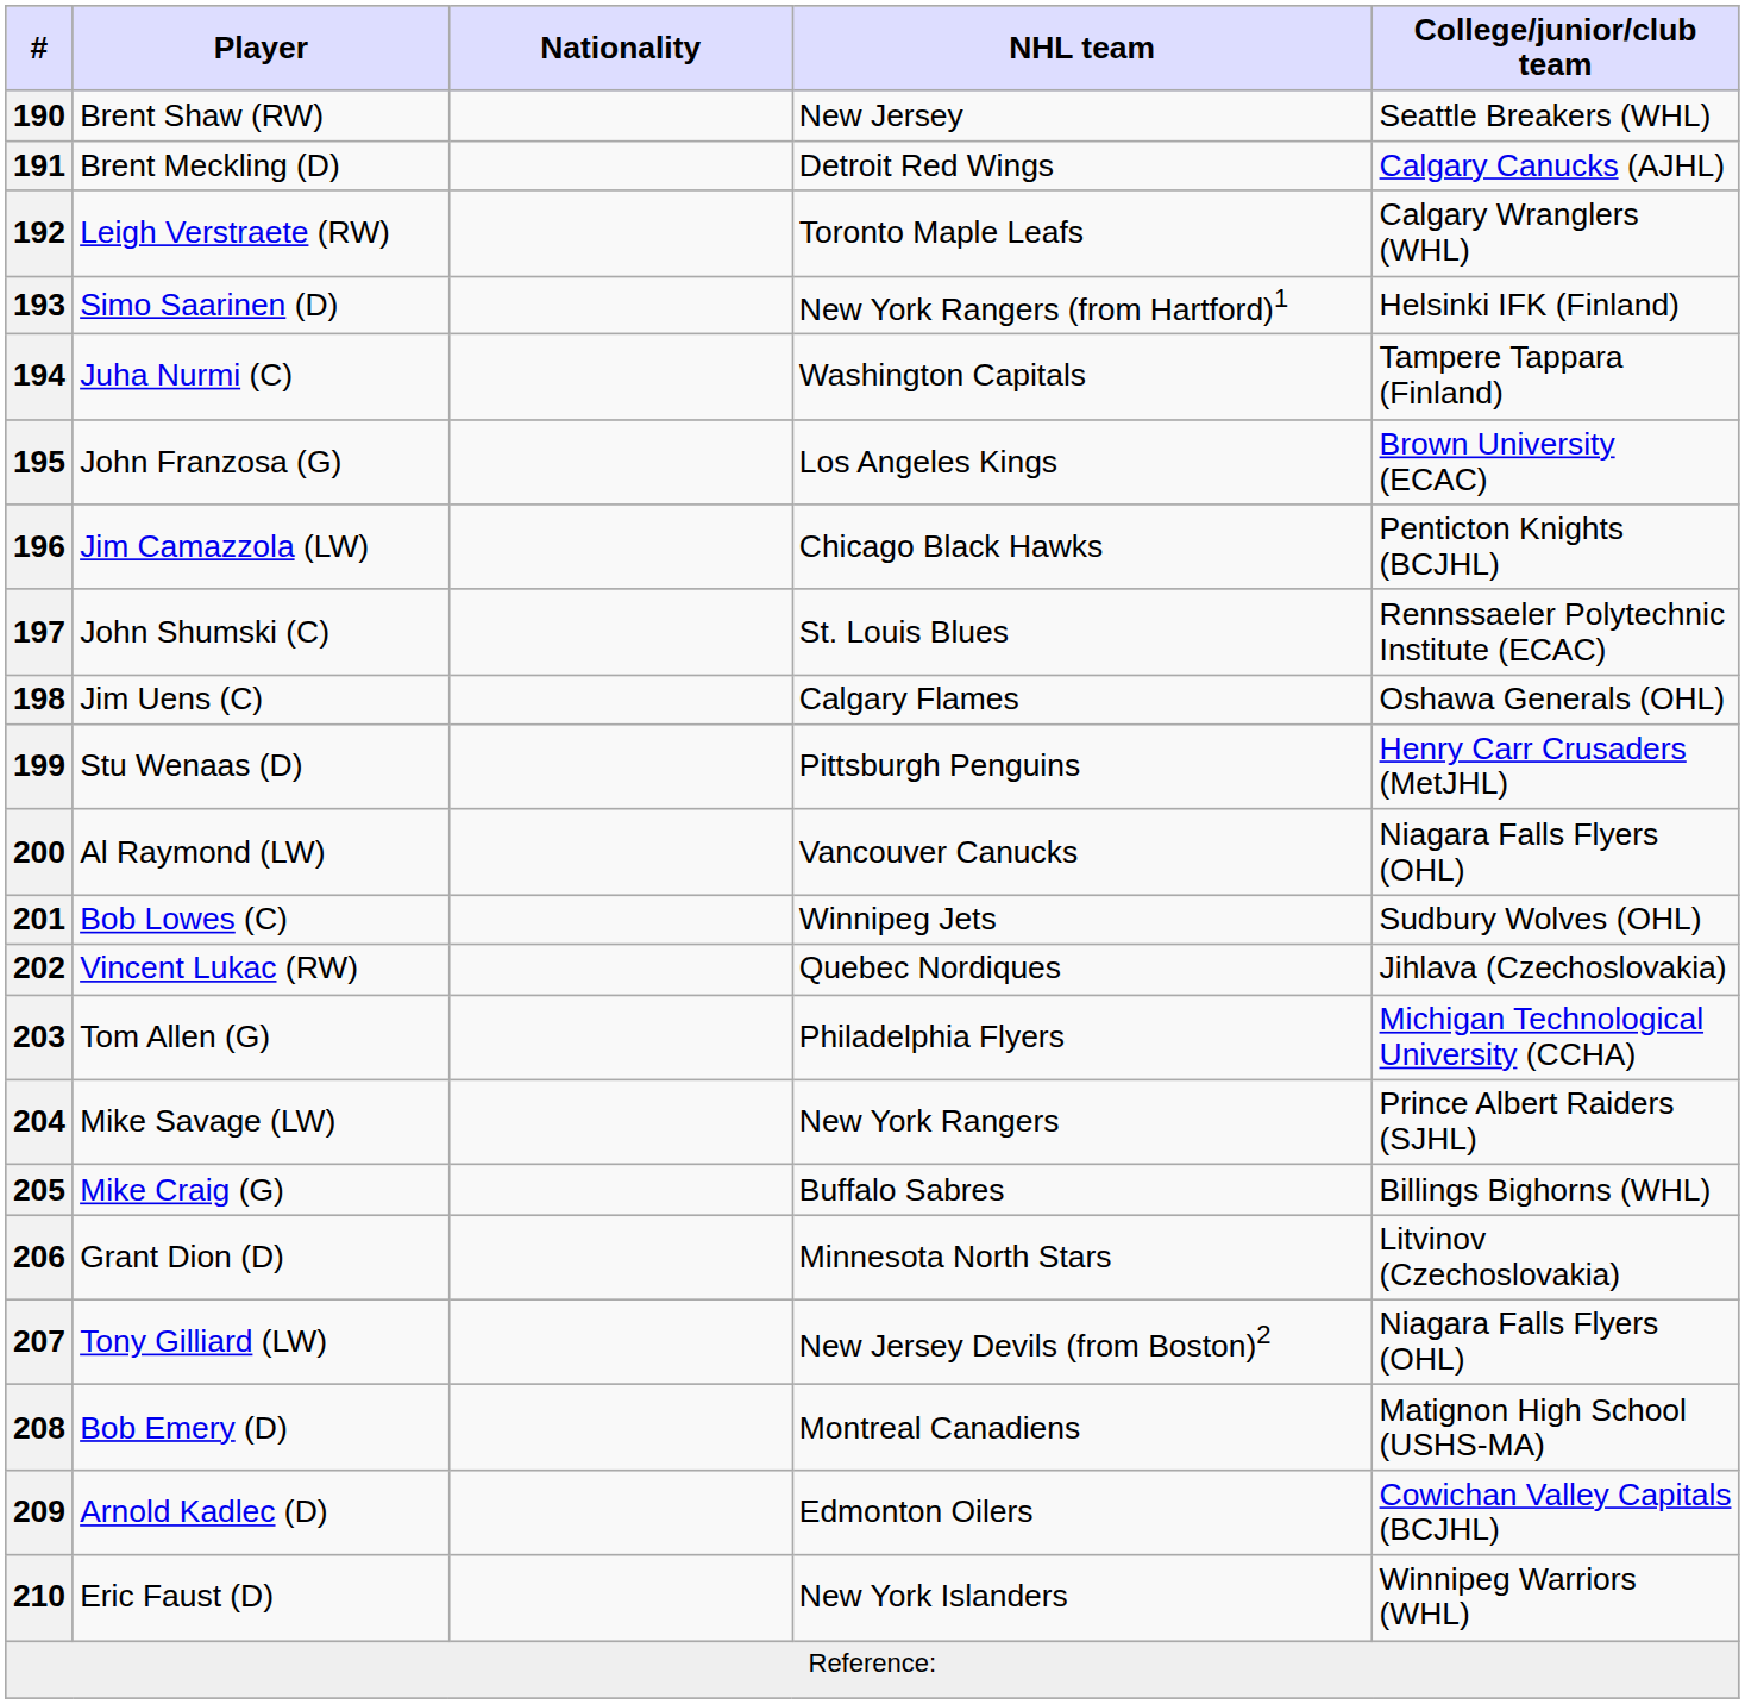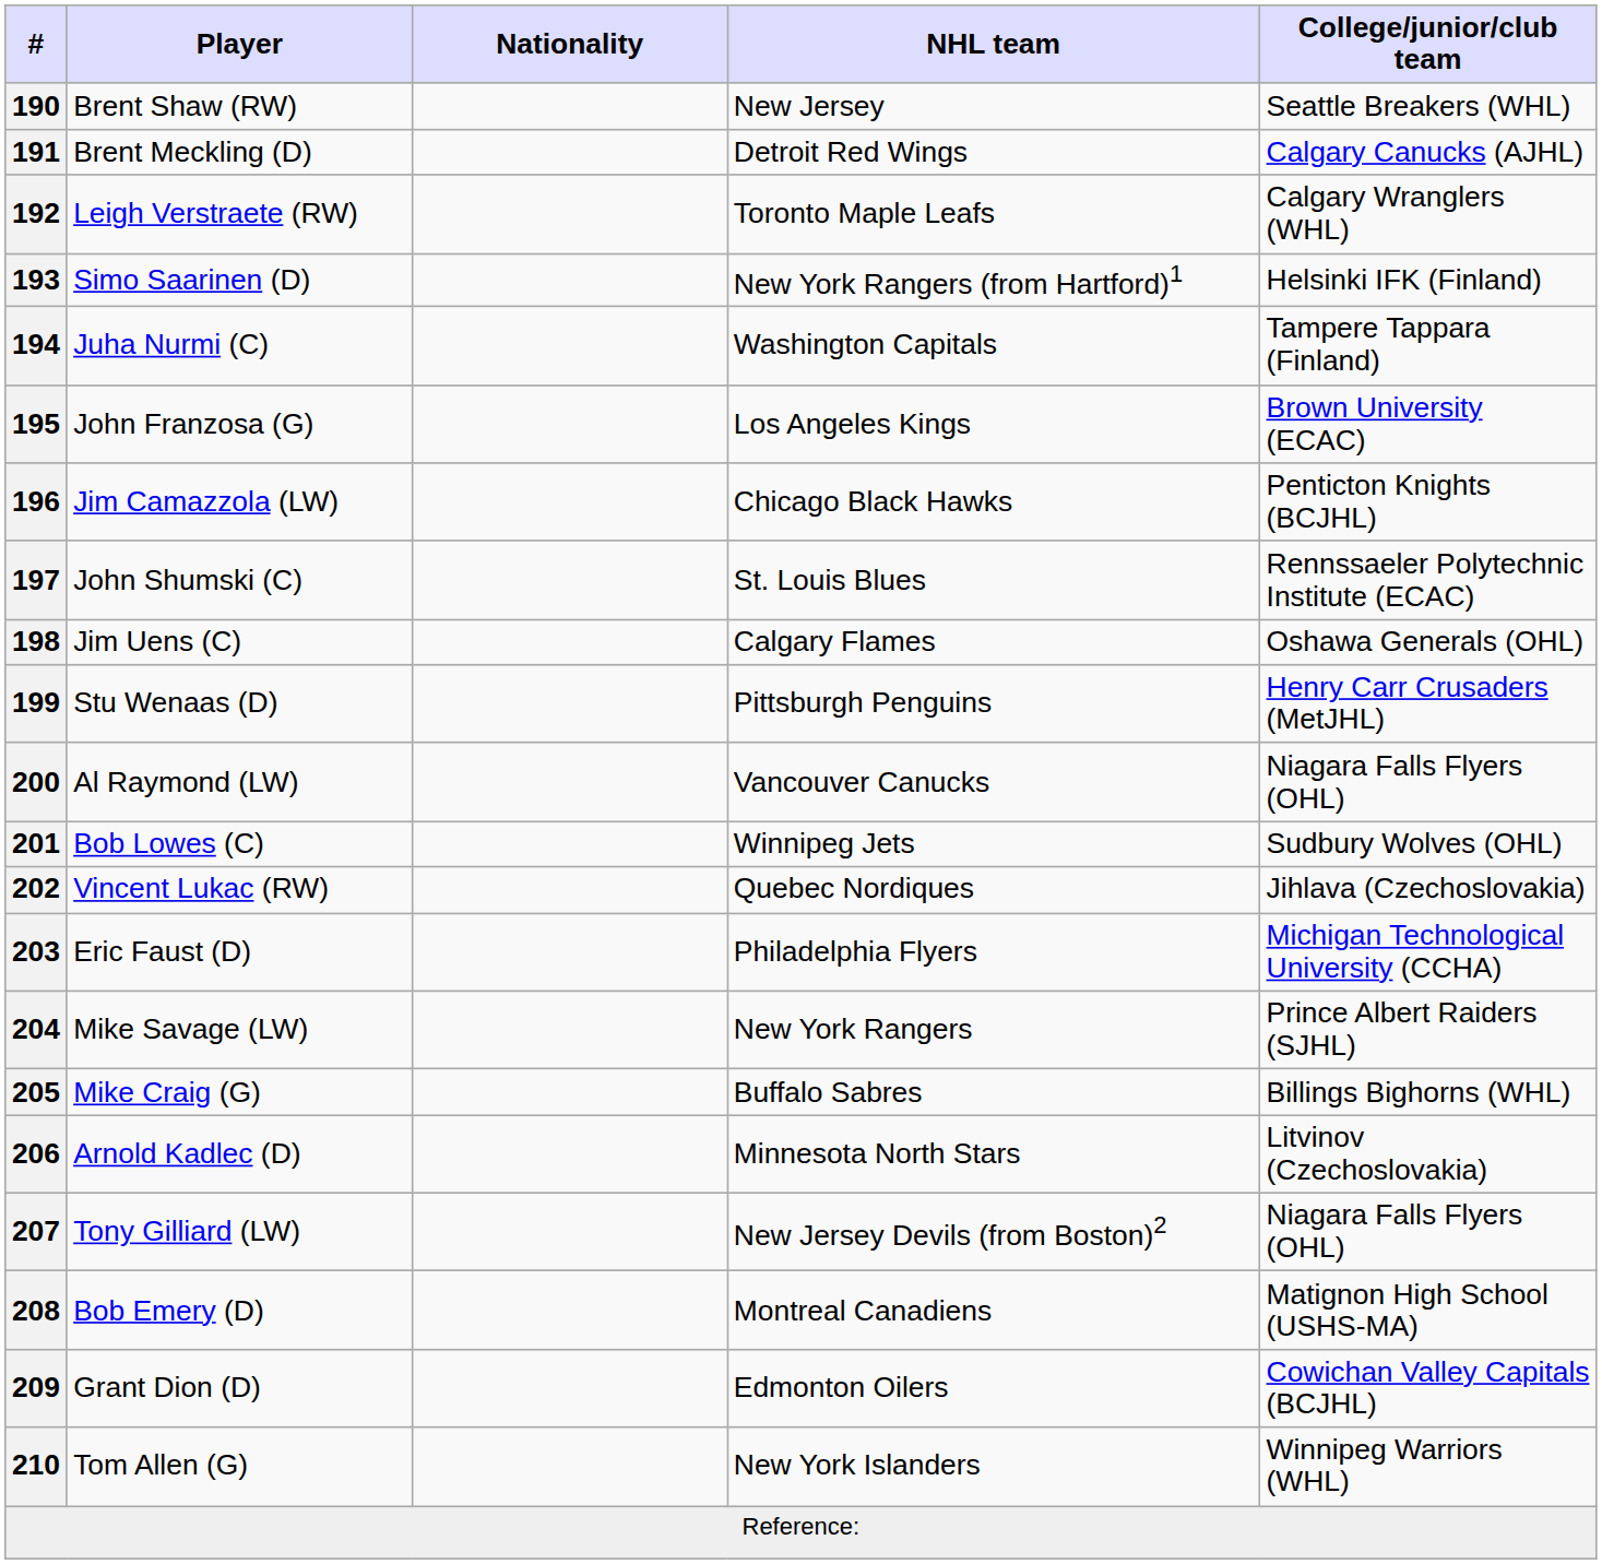203 | Player: Tom Allen (G) -> Eric Faust (D)
206 | Player: Grant Dion (D) -> Arnold Kadlec (D)
209 | Player: Arnold Kadlec (D) -> Grant Dion (D)
210 | Player: Eric Faust (D) -> Tom Allen (G)
